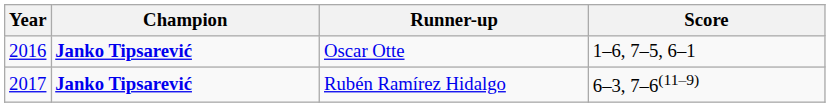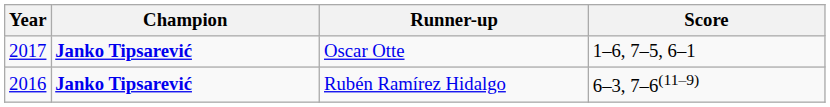Oscar Otte | Year: 2016 -> 2017
Rubén Ramírez Hidalgo | Year: 2017 -> 2016
